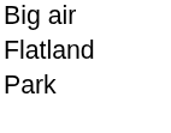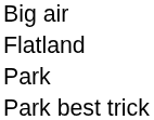+ row: Park best trick
